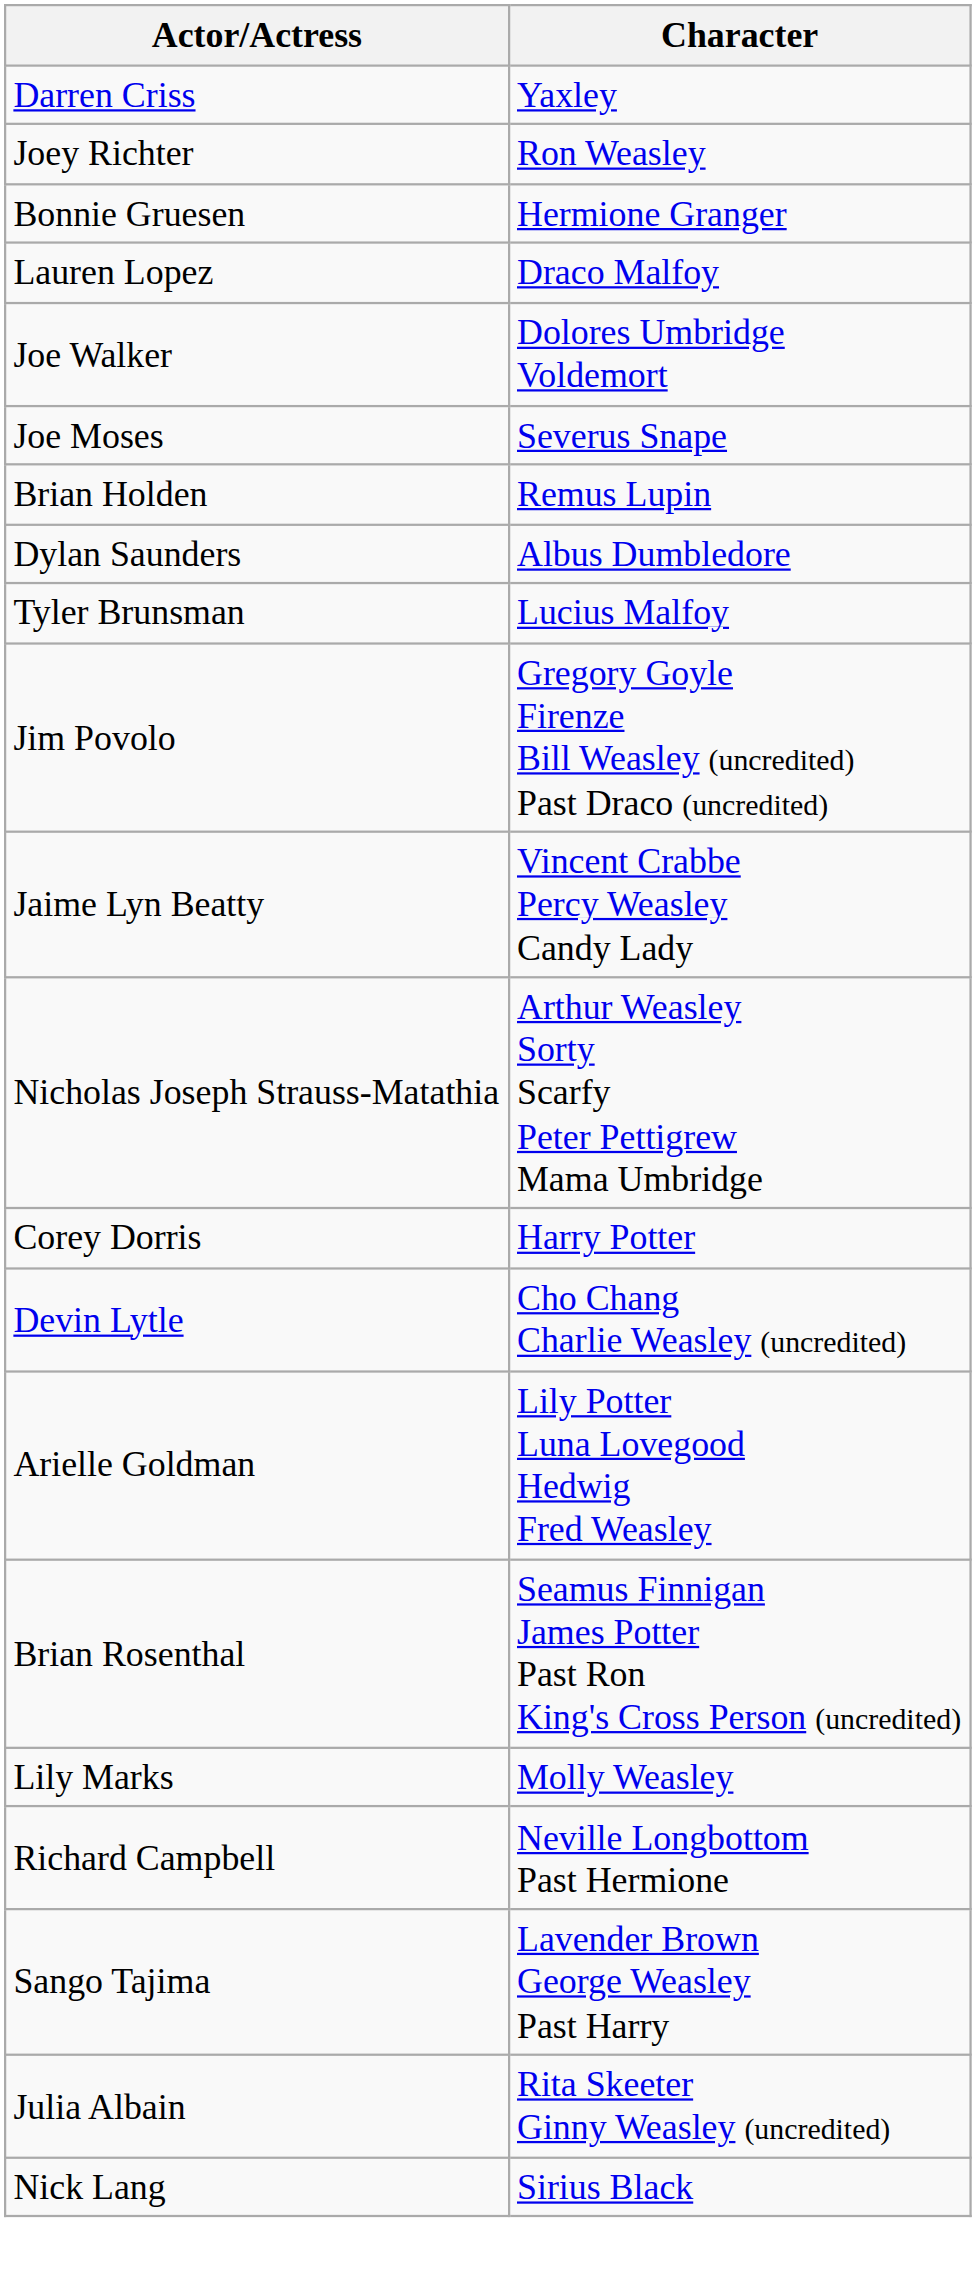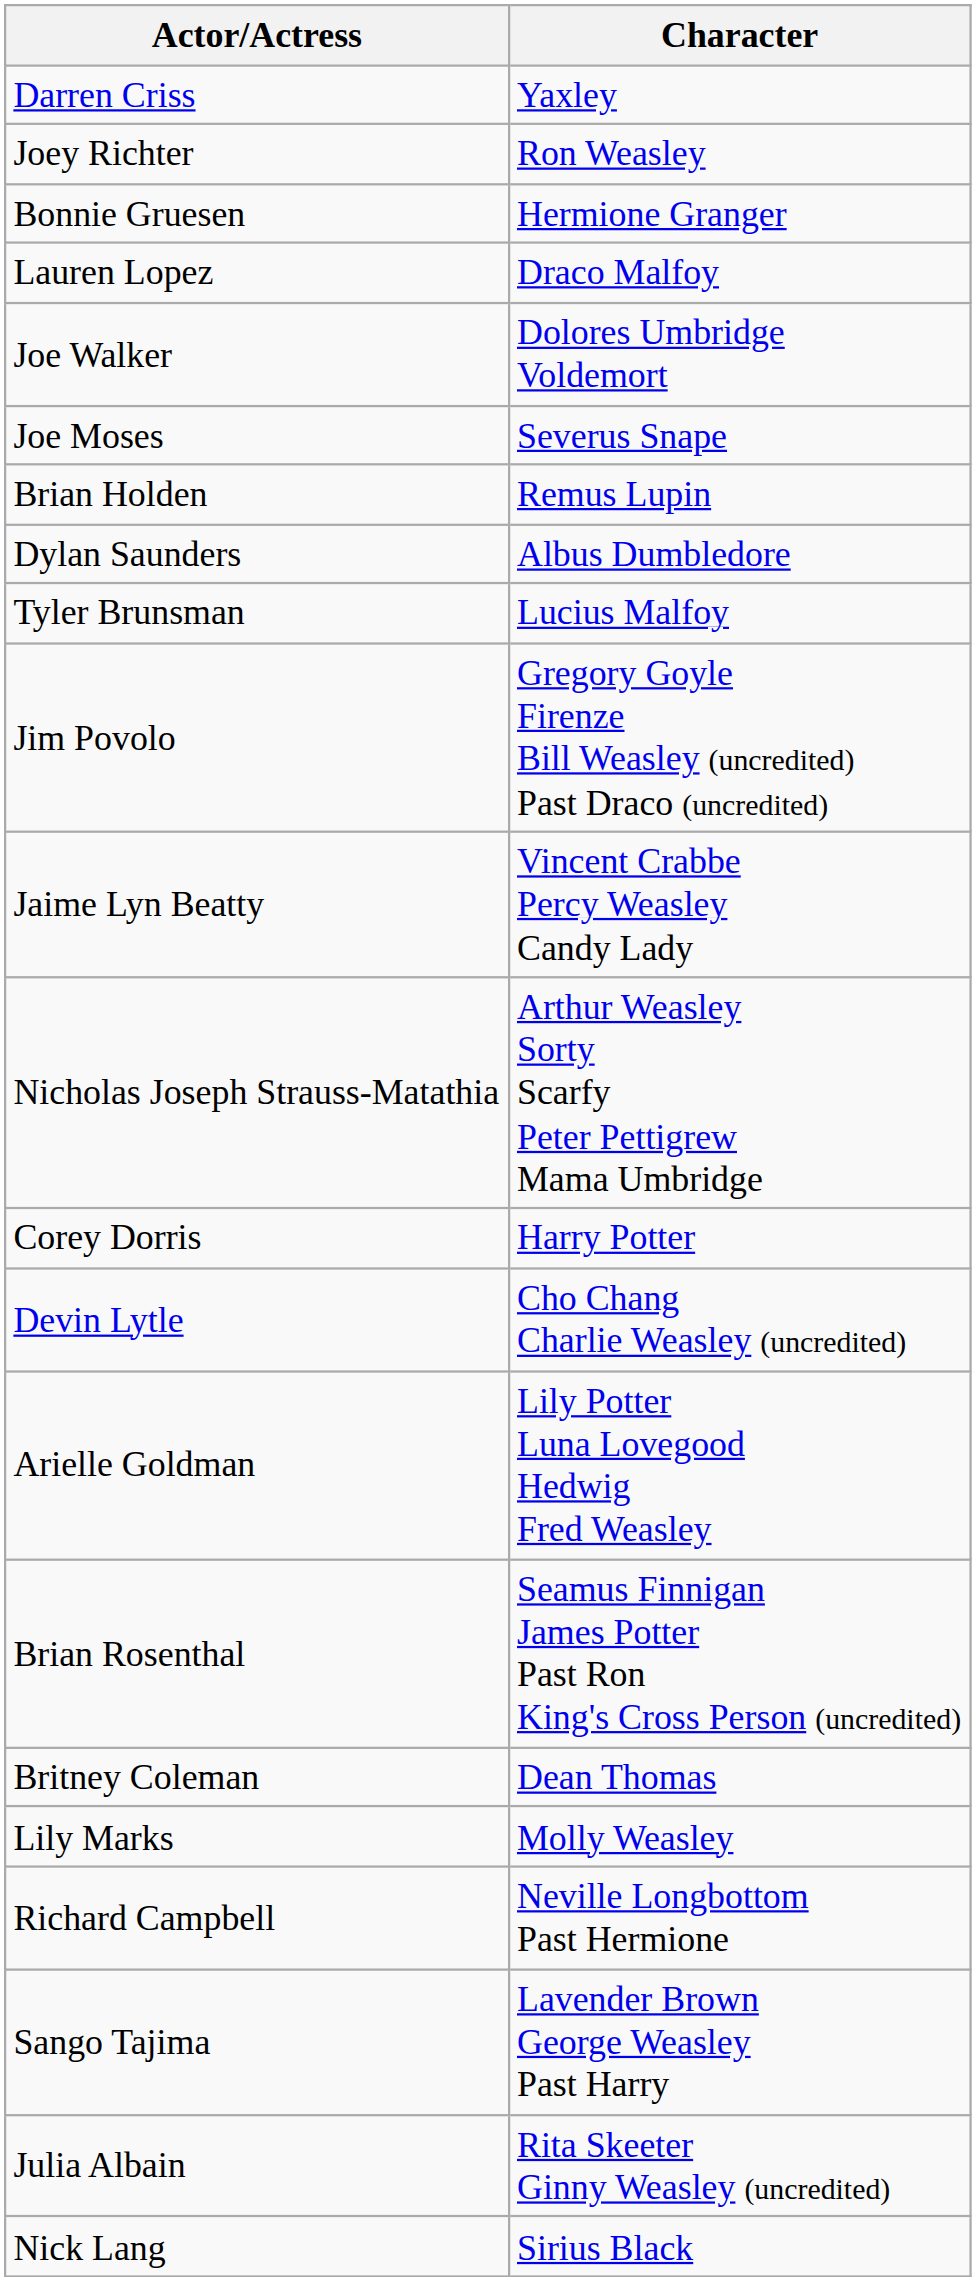+ row: Britney Coleman | Dean Thomas
